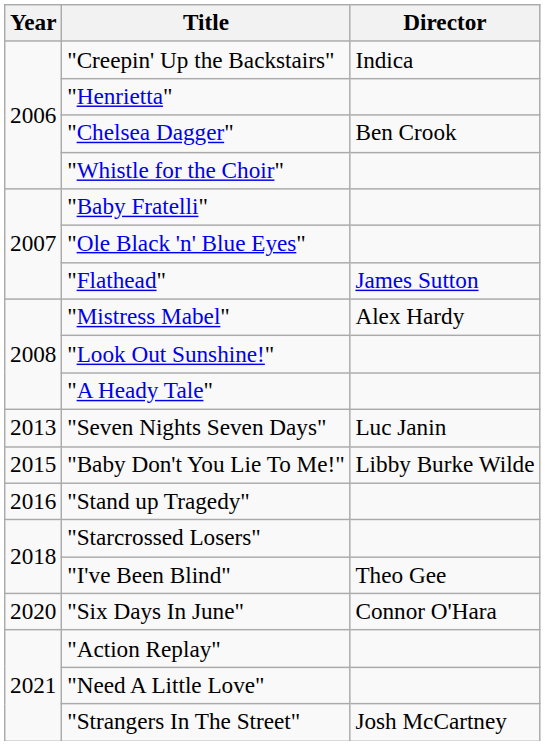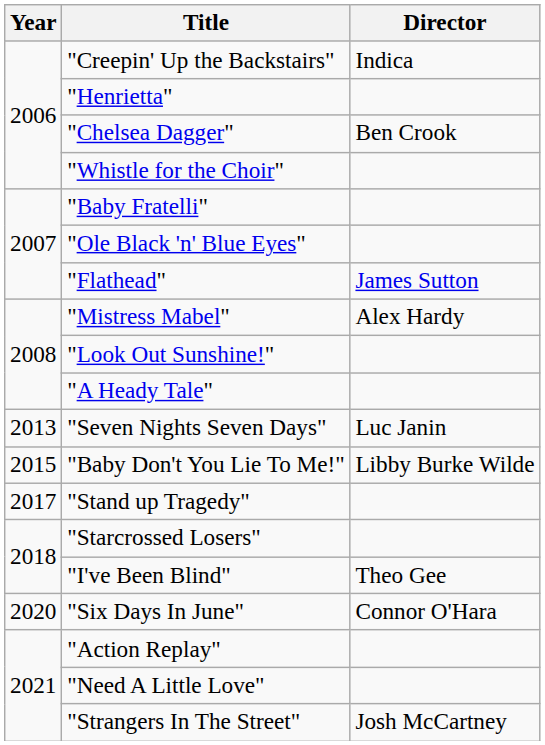"Stand up Tragedy" | Year: 2016 -> 2017
